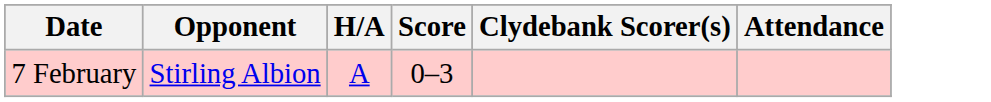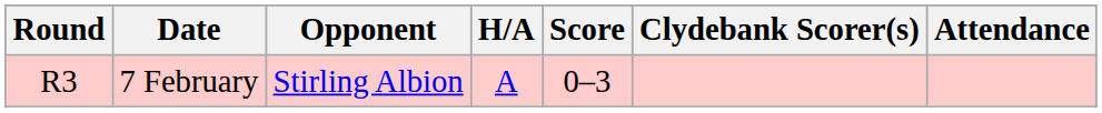+ column: Round | R3
